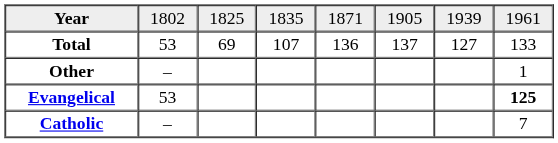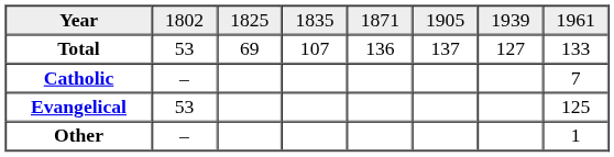rows swapped: Catholic <-> Other
Evangelical | column 8: bold -> normal
